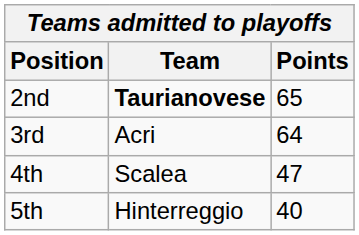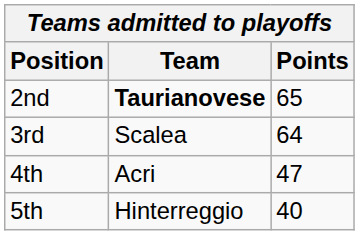3rd | Team: Acri -> Scalea
4th | Team: Scalea -> Acri
